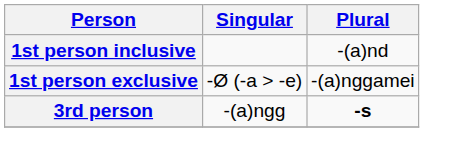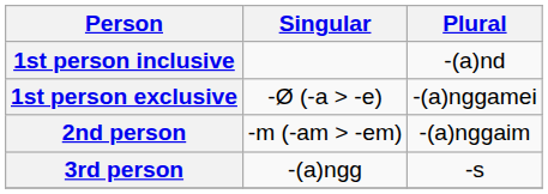+ row: 2nd person | -m (-am > -em) | -(a)nggaim
3rd person | Plural: bold -> normal
